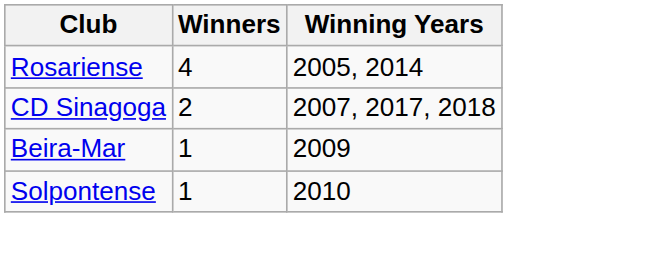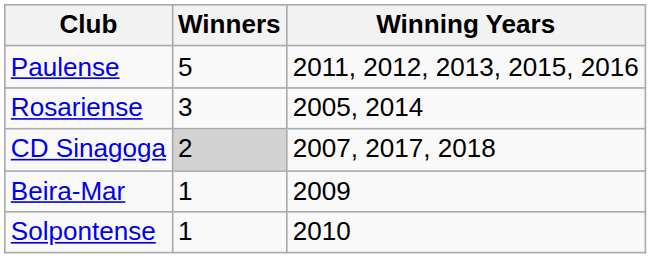+ row: Paulense | 5 | 2011, 2012, 2013, 2015, 2016
Rosariense | Winners: 4 -> 3
CD Sinagoga | Winners: no background -> lightgrey background
